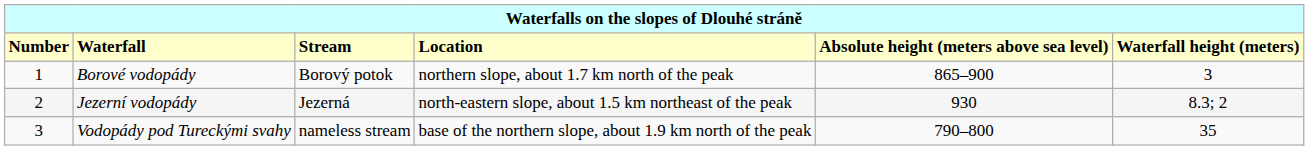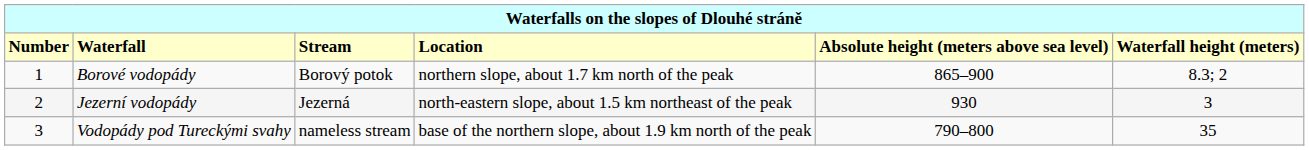Borové vodopády | column 6: 3 -> 8.3; 2
Jezerní vodopády | column 6: 8.3; 2 -> 3
